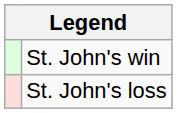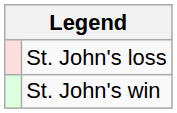rows swapped: St. John's win <-> St. John's loss
